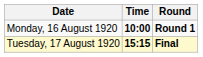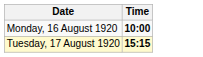- column: Round | Round 1 | Final
